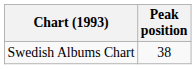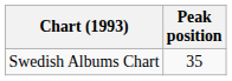Swedish Albums Chart | Peak position: 38 -> 35
